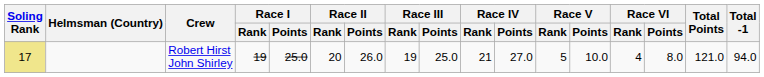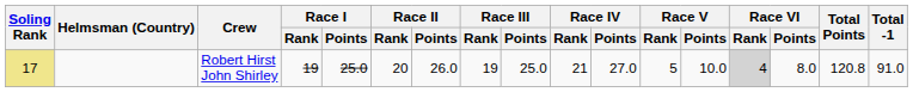Robert Hirst John Shirley | Race VI / Rank: no background -> lightgrey background
Robert Hirst John Shirley | Total Points: 121.0 -> 120.8
Robert Hirst John Shirley | Total -1: 94.0 -> 91.0
